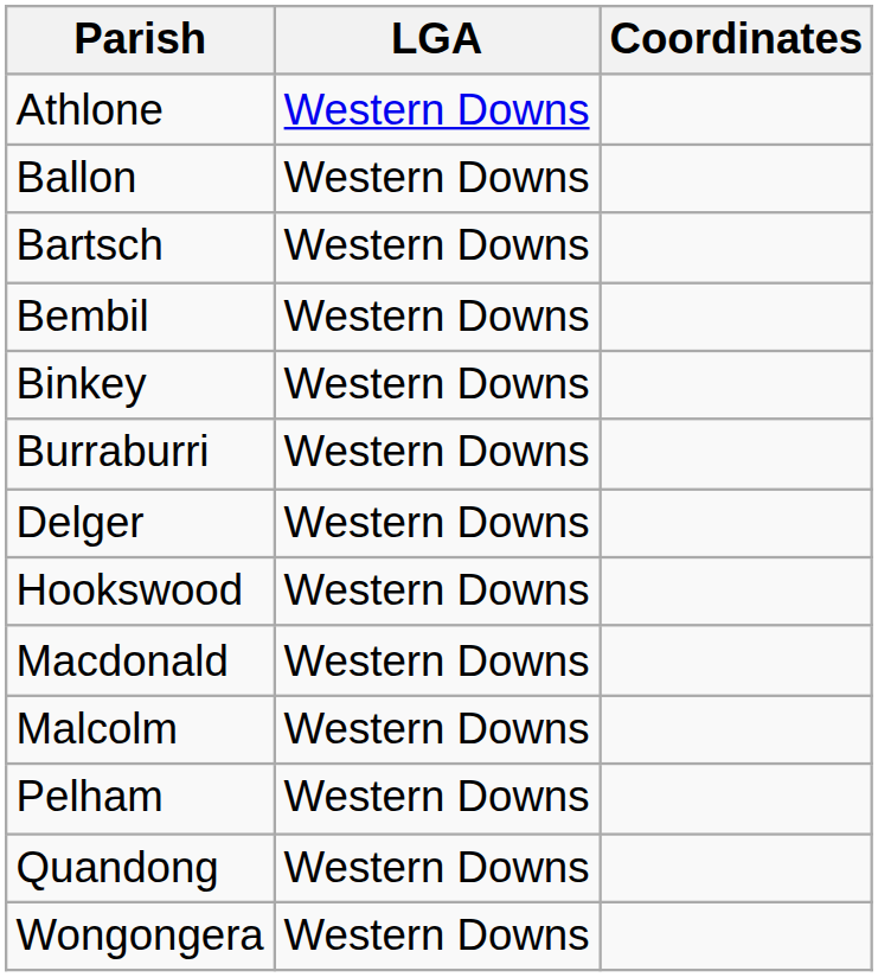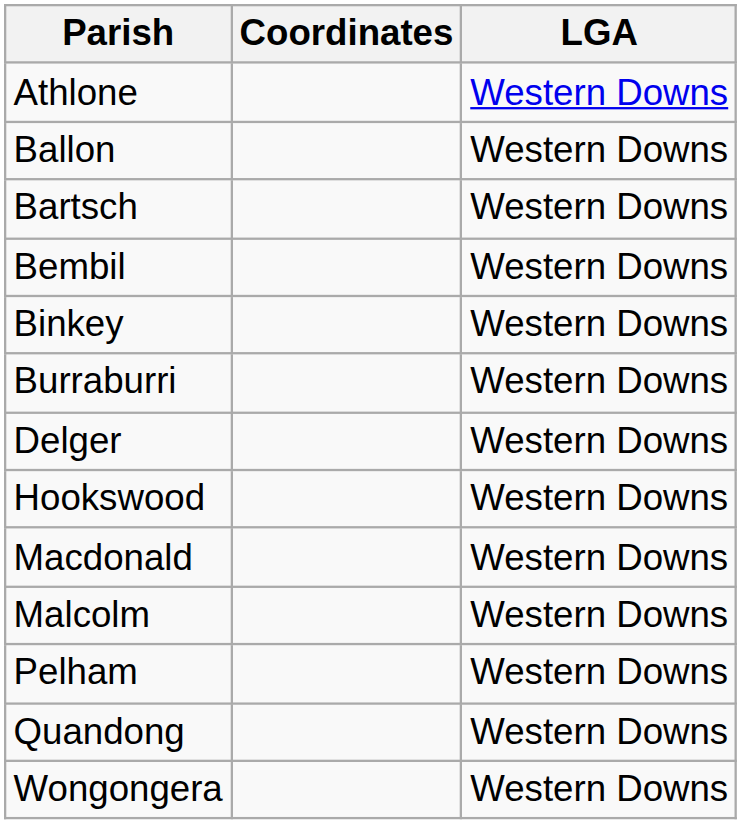columns swapped: LGA <-> Coordinates
